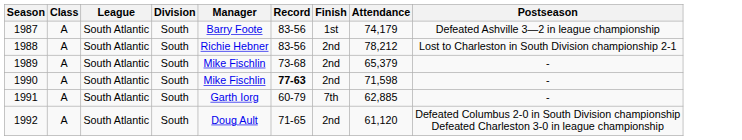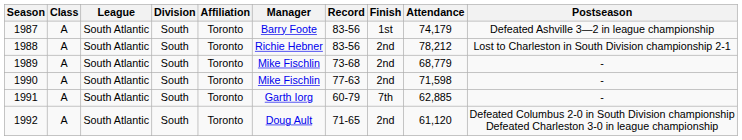+ column: Affiliation | Toronto | Toronto | Toronto | Toronto | Toronto | Toronto
1989 | Attendance: 65,379 -> 68,779
1990 | Record: bold -> normal
